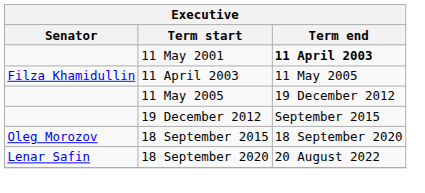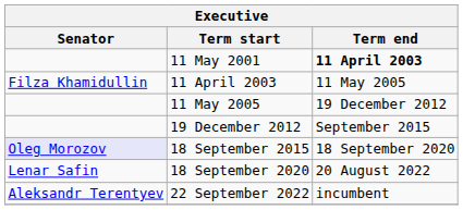18 September 2015 | Senator: no background -> lavender background
+ row: Aleksandr Terentyev | 22 September 2022 | incumbent
